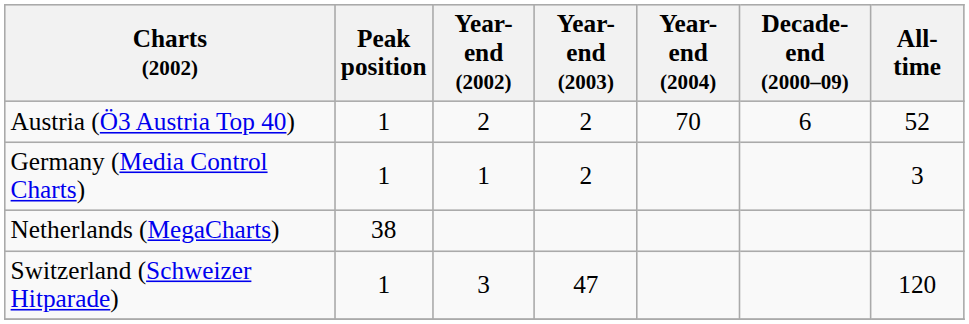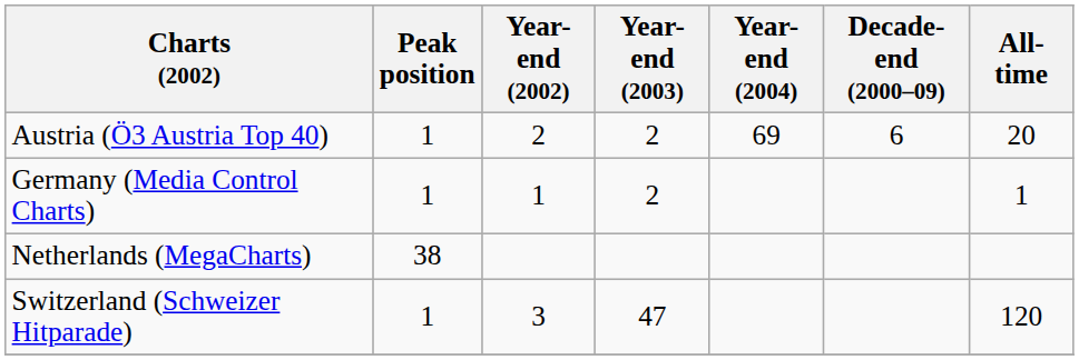Austria (Ö3 Austria Top 40) | Year-end (2004): 70 -> 69
Austria (Ö3 Austria Top 40) | All-time: 52 -> 20
Germany (Media Control Charts) | All-time: 3 -> 1
